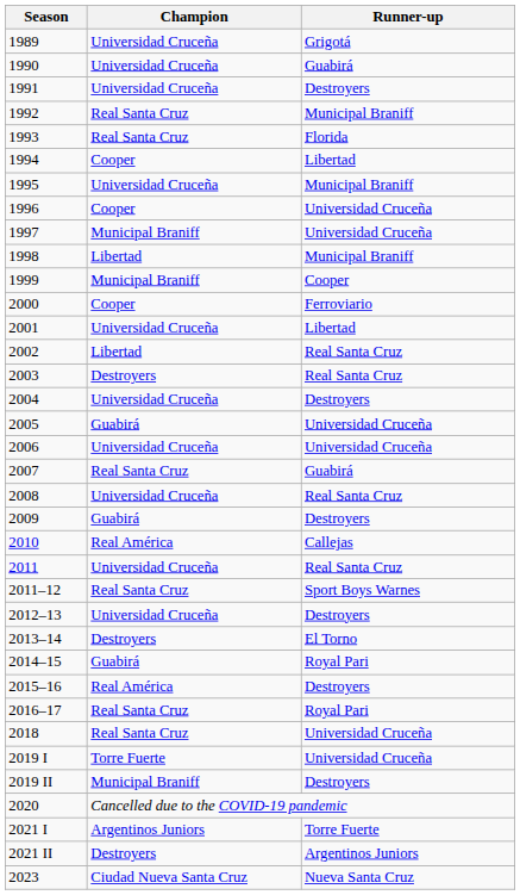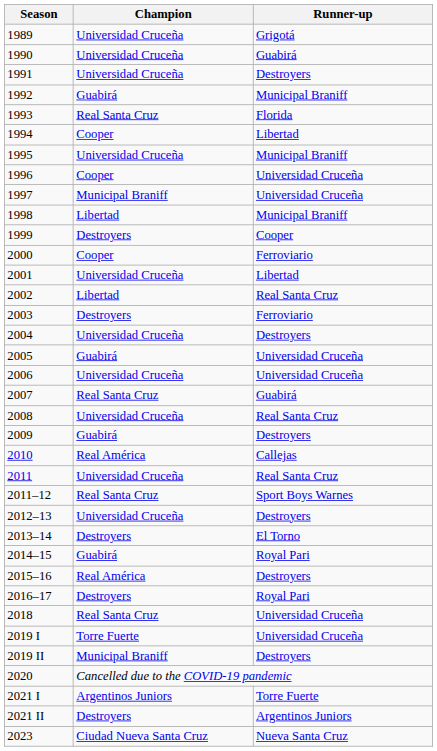1992 | Champion: Real Santa Cruz -> Guabirá
1999 | Champion: Municipal Braniff -> Destroyers
2003 | Runner-up: Real Santa Cruz -> Ferroviario
2016–17 | Champion: Real Santa Cruz -> Destroyers
